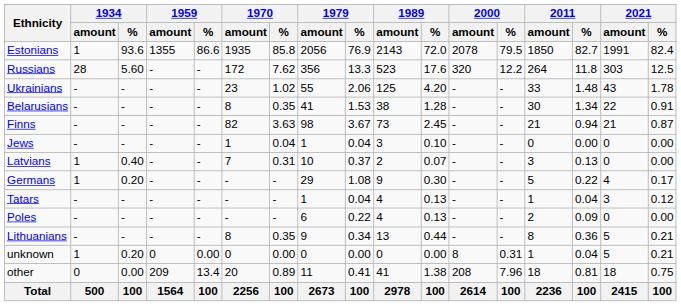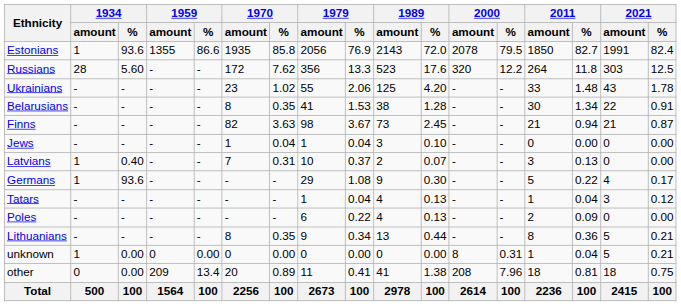Germans | 1934 / %: 0.20 -> 93.6
unknown | 1934 / %: 0.20 -> 0.00
